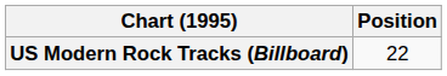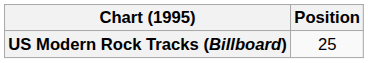US Modern Rock Tracks (Billboard) | Position: 22 -> 25
